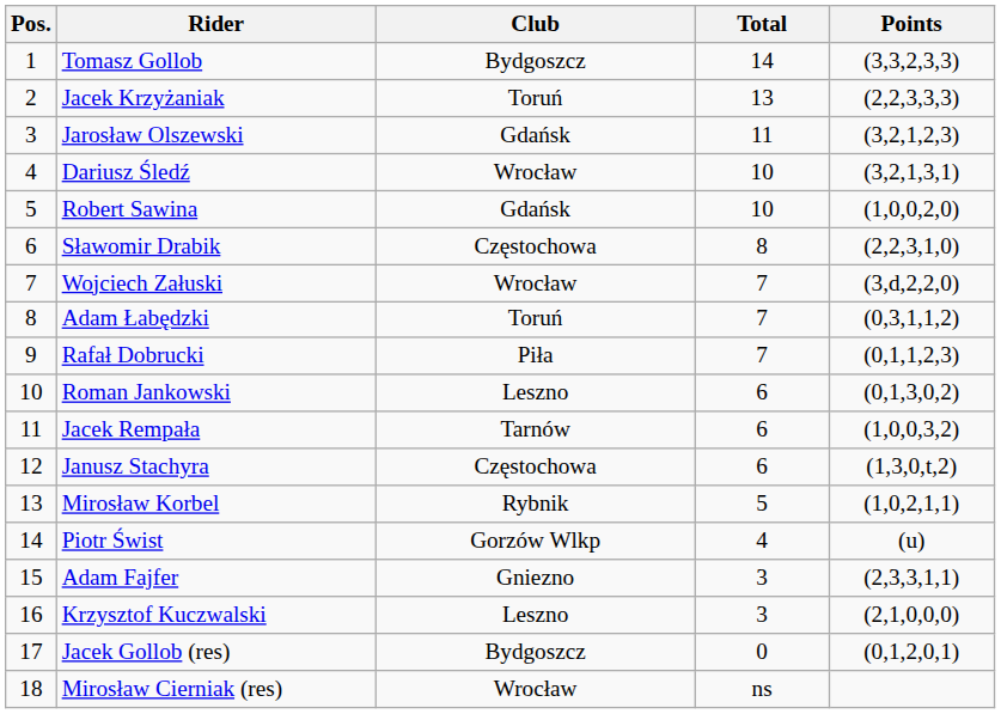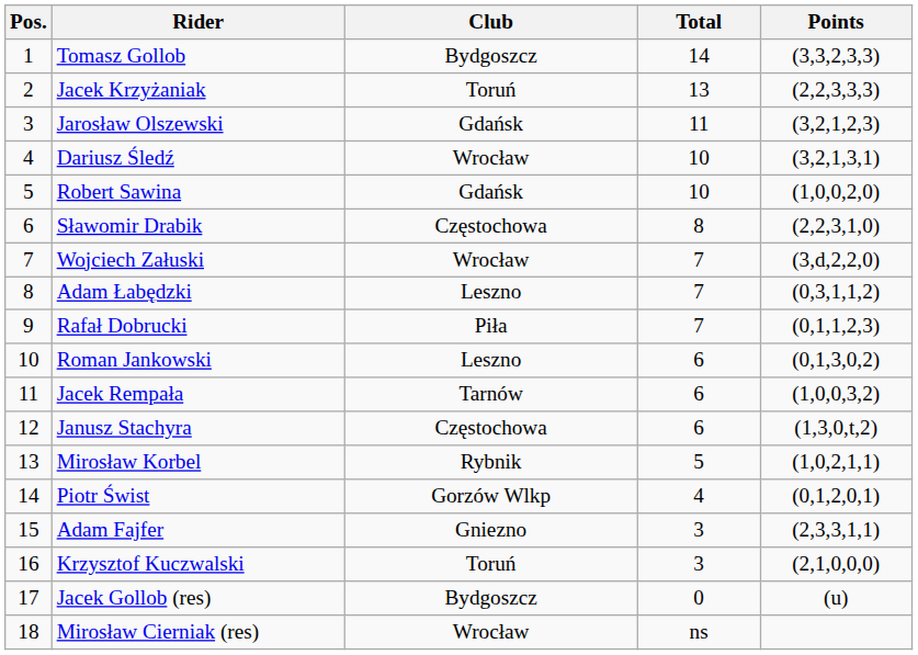Adam Łabędzki | Club: Toruń -> Leszno
Piotr Świst | Points: (u) -> (0,1,2,0,1)
Krzysztof Kuczwalski | Club: Leszno -> Toruń
Jacek Gollob (res) | Points: (0,1,2,0,1) -> (u)
